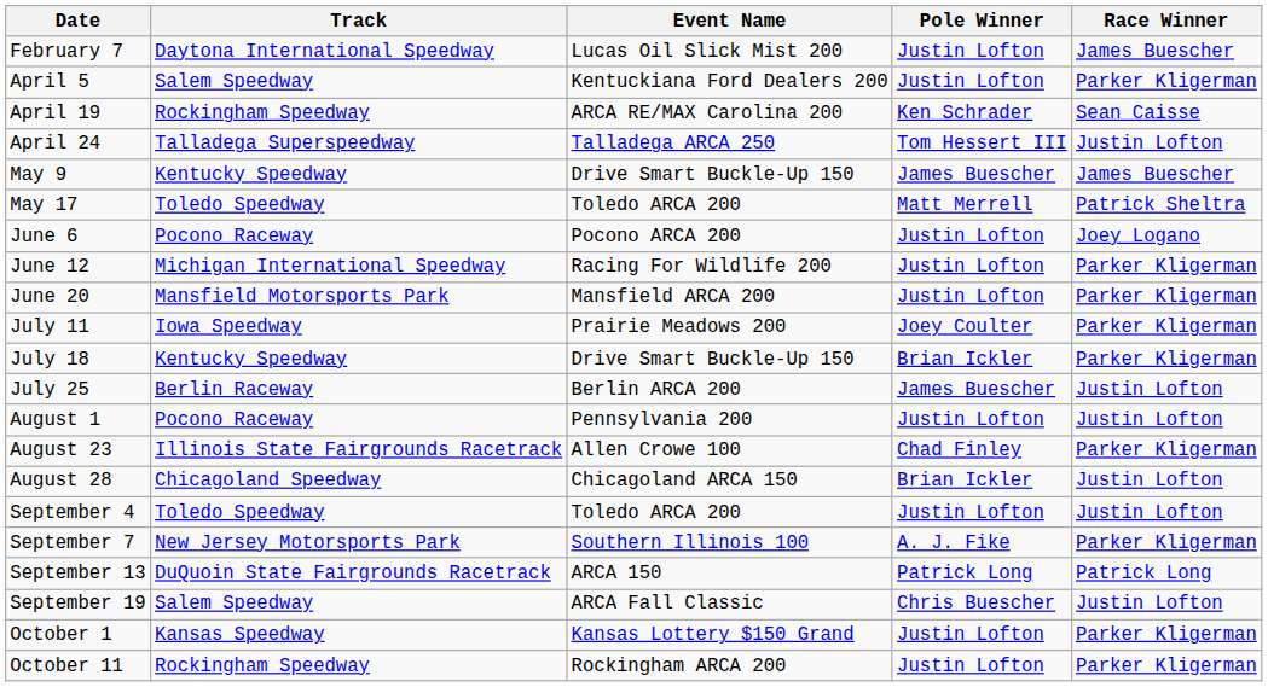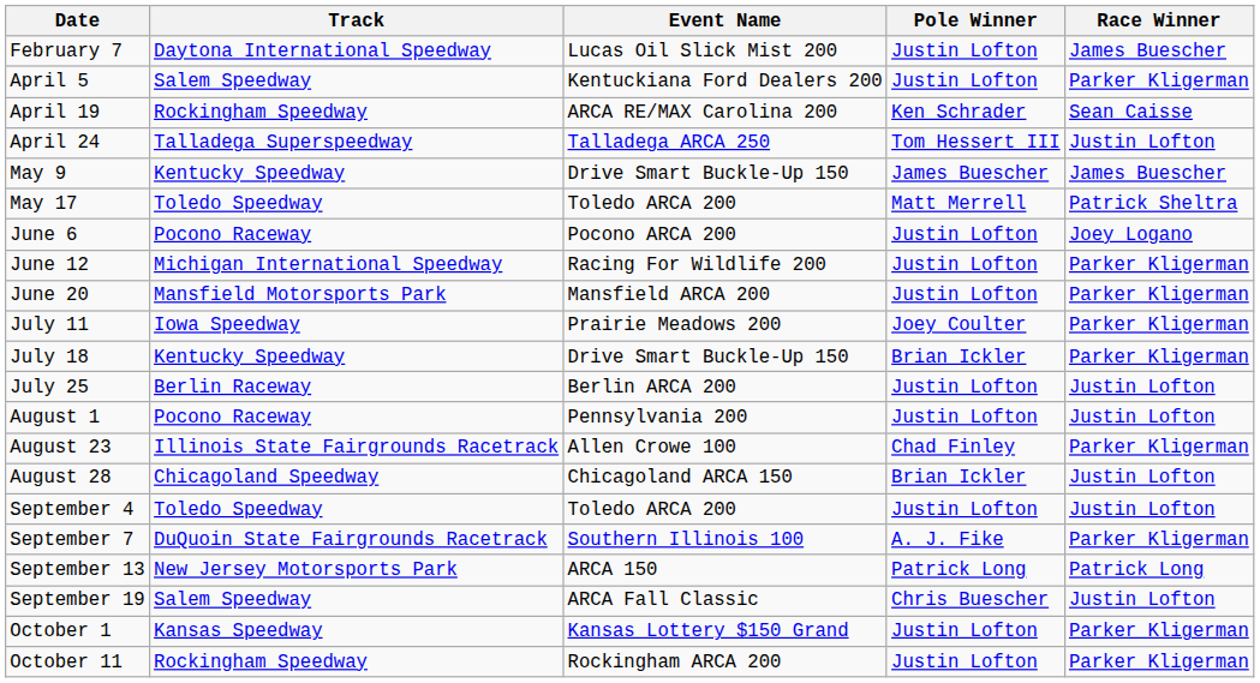July 25 | Pole Winner: James Buescher -> Justin Lofton
September 7 | Track: New Jersey Motorsports Park -> DuQuoin State Fairgrounds Racetrack
September 13 | Track: DuQuoin State Fairgrounds Racetrack -> New Jersey Motorsports Park
